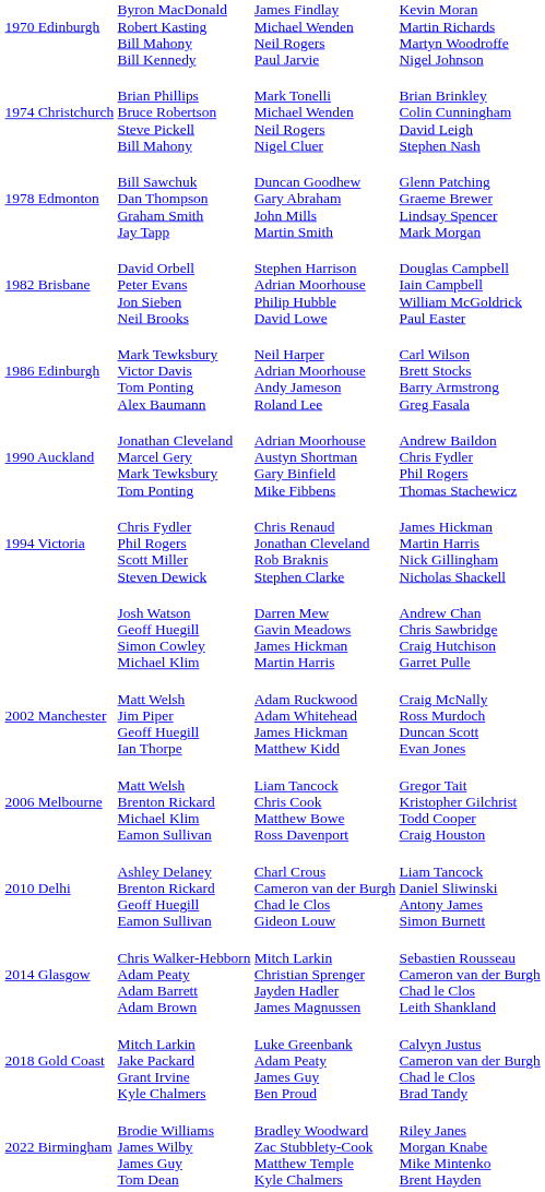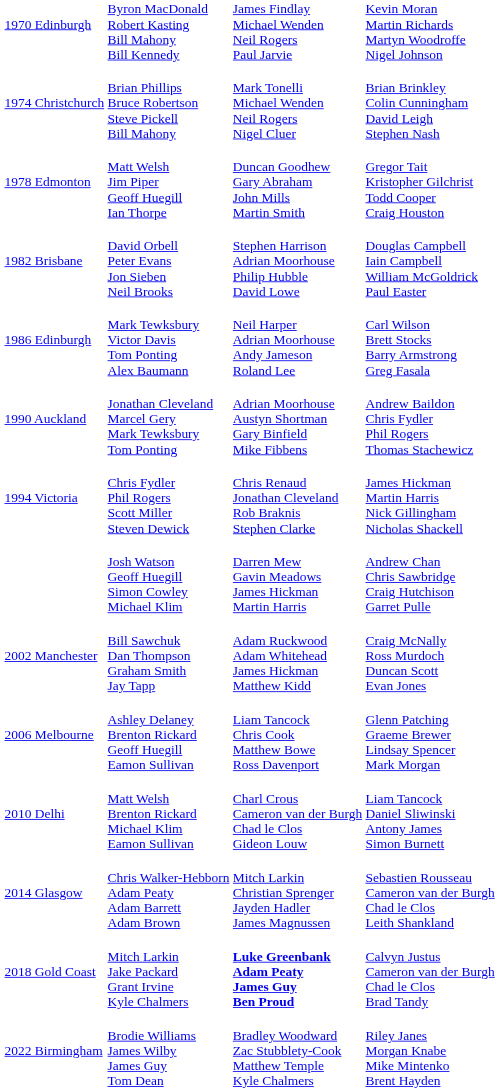1978 Edmonton | column 2: Bill Sawchuk Dan Thompson Graham Smith Jay Tapp -> Matt Welsh Jim Piper Geoff Huegill Ian Thorpe
1978 Edmonton | column 4: Glenn Patching Graeme Brewer Lindsay Spencer Mark Morgan -> Gregor Tait Kristopher Gilchrist Todd Cooper Craig Houston
2002 Manchester | column 2: Matt Welsh Jim Piper Geoff Huegill Ian Thorpe -> Bill Sawchuk Dan Thompson Graham Smith Jay Tapp
2006 Melbourne | column 2: Matt Welsh Brenton Rickard Michael Klim Eamon Sullivan -> Ashley Delaney Brenton Rickard Geoff Huegill Eamon Sullivan
2006 Melbourne | column 4: Gregor Tait Kristopher Gilchrist Todd Cooper Craig Houston -> Glenn Patching Graeme Brewer Lindsay Spencer Mark Morgan
2010 Delhi | column 2: Ashley Delaney Brenton Rickard Geoff Huegill Eamon Sullivan -> Matt Welsh Brenton Rickard Michael Klim Eamon Sullivan
2018 Gold Coast | column 3: normal -> bold
